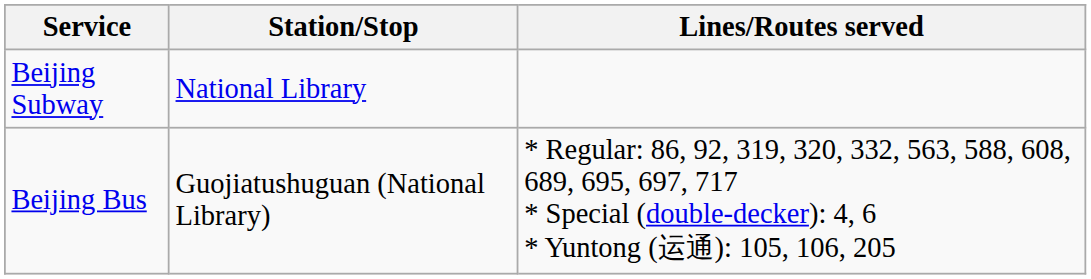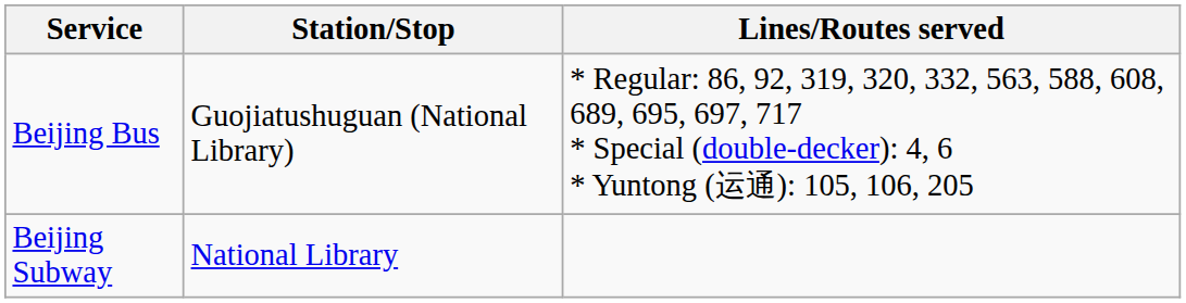rows swapped: Beijing Bus <-> Beijing Subway
